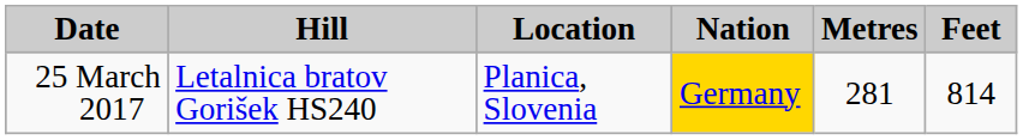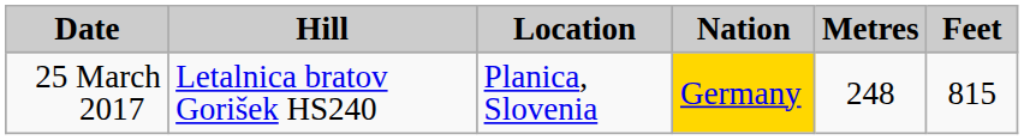25 March 2017 | Metres: 281 -> 248
25 March 2017 | Feet: 814 -> 815
